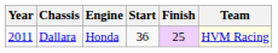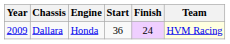Dallara | Year: 2011 -> 2009
Dallara | Finish: 25 -> 24
